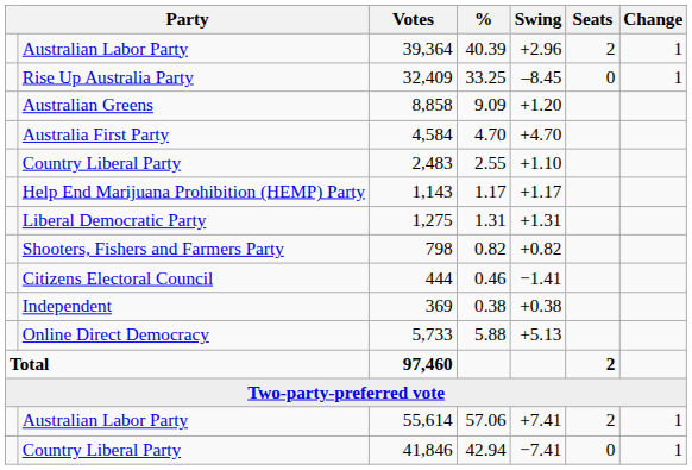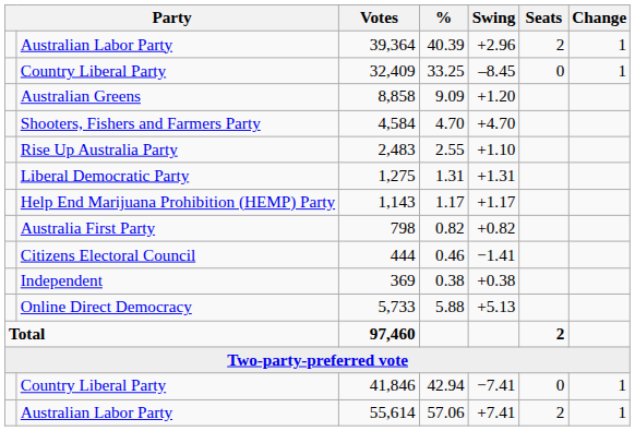32,409 | column 2: Rise Up Australia Party -> Country Liberal Party
4,584 | column 2: Australia First Party -> Shooters, Fishers and Farmers Party
2,483 | column 2: Country Liberal Party -> Rise Up Australia Party
rows swapped: 1,275 <-> 1,143
798 | column 2: Shooters, Fishers and Farmers Party -> Australia First Party
rows swapped: 55,614 <-> 41,846
